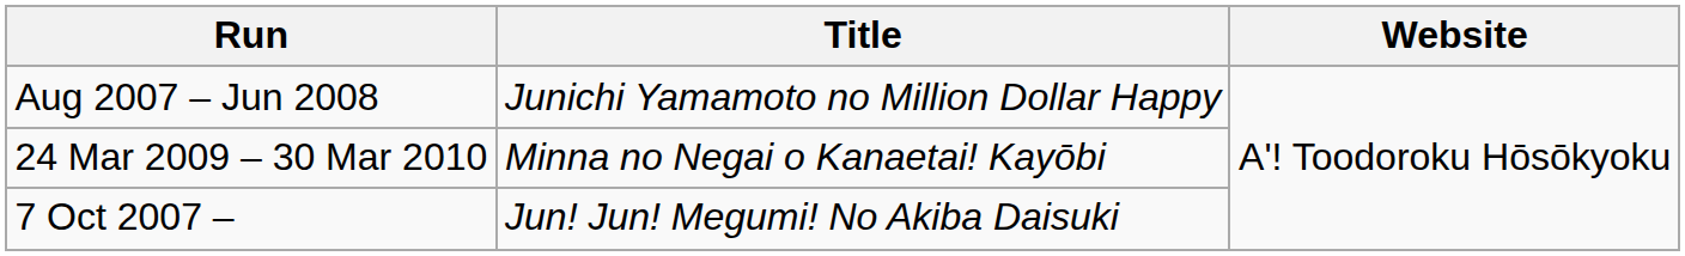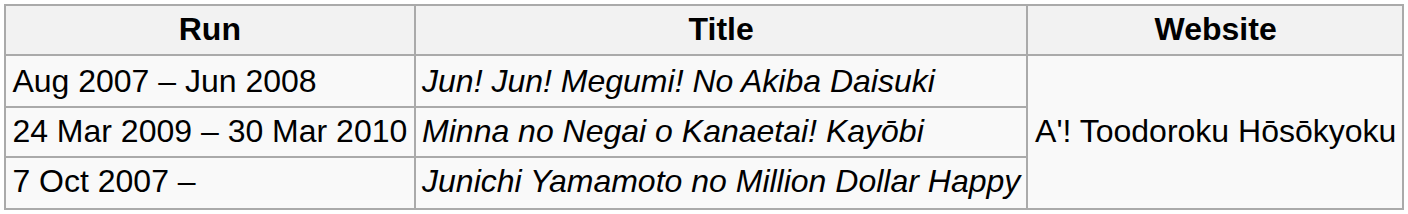Aug 2007 – Jun 2008 | Title: Junichi Yamamoto no Million Dollar Happy -> Jun! Jun! Megumi! No Akiba Daisuki
7 Oct 2007 – | Title: Jun! Jun! Megumi! No Akiba Daisuki -> Junichi Yamamoto no Million Dollar Happy
